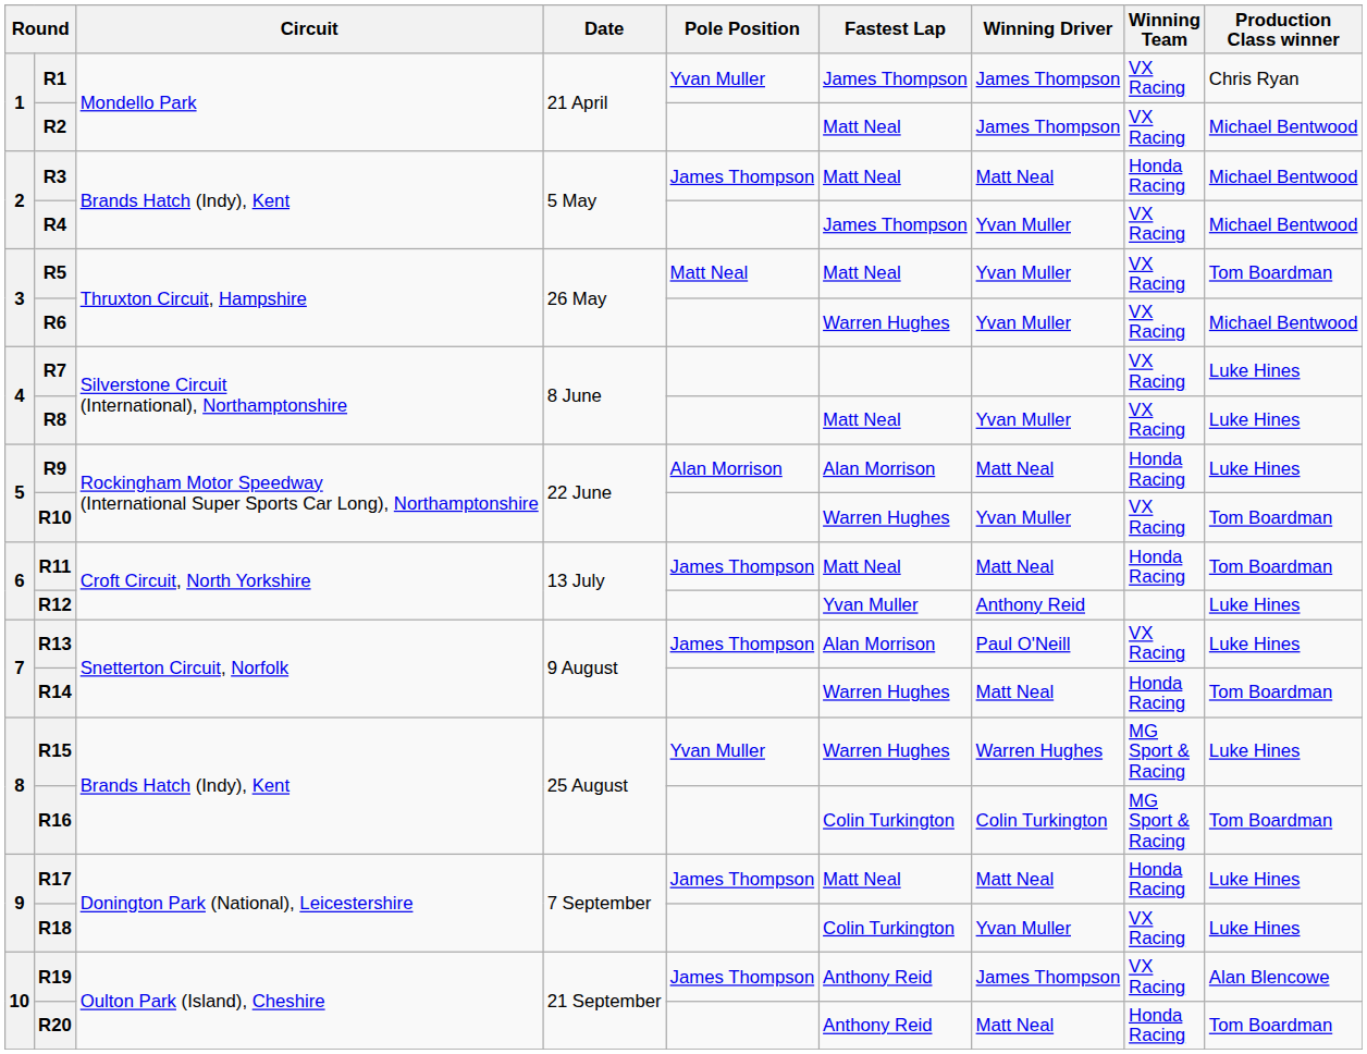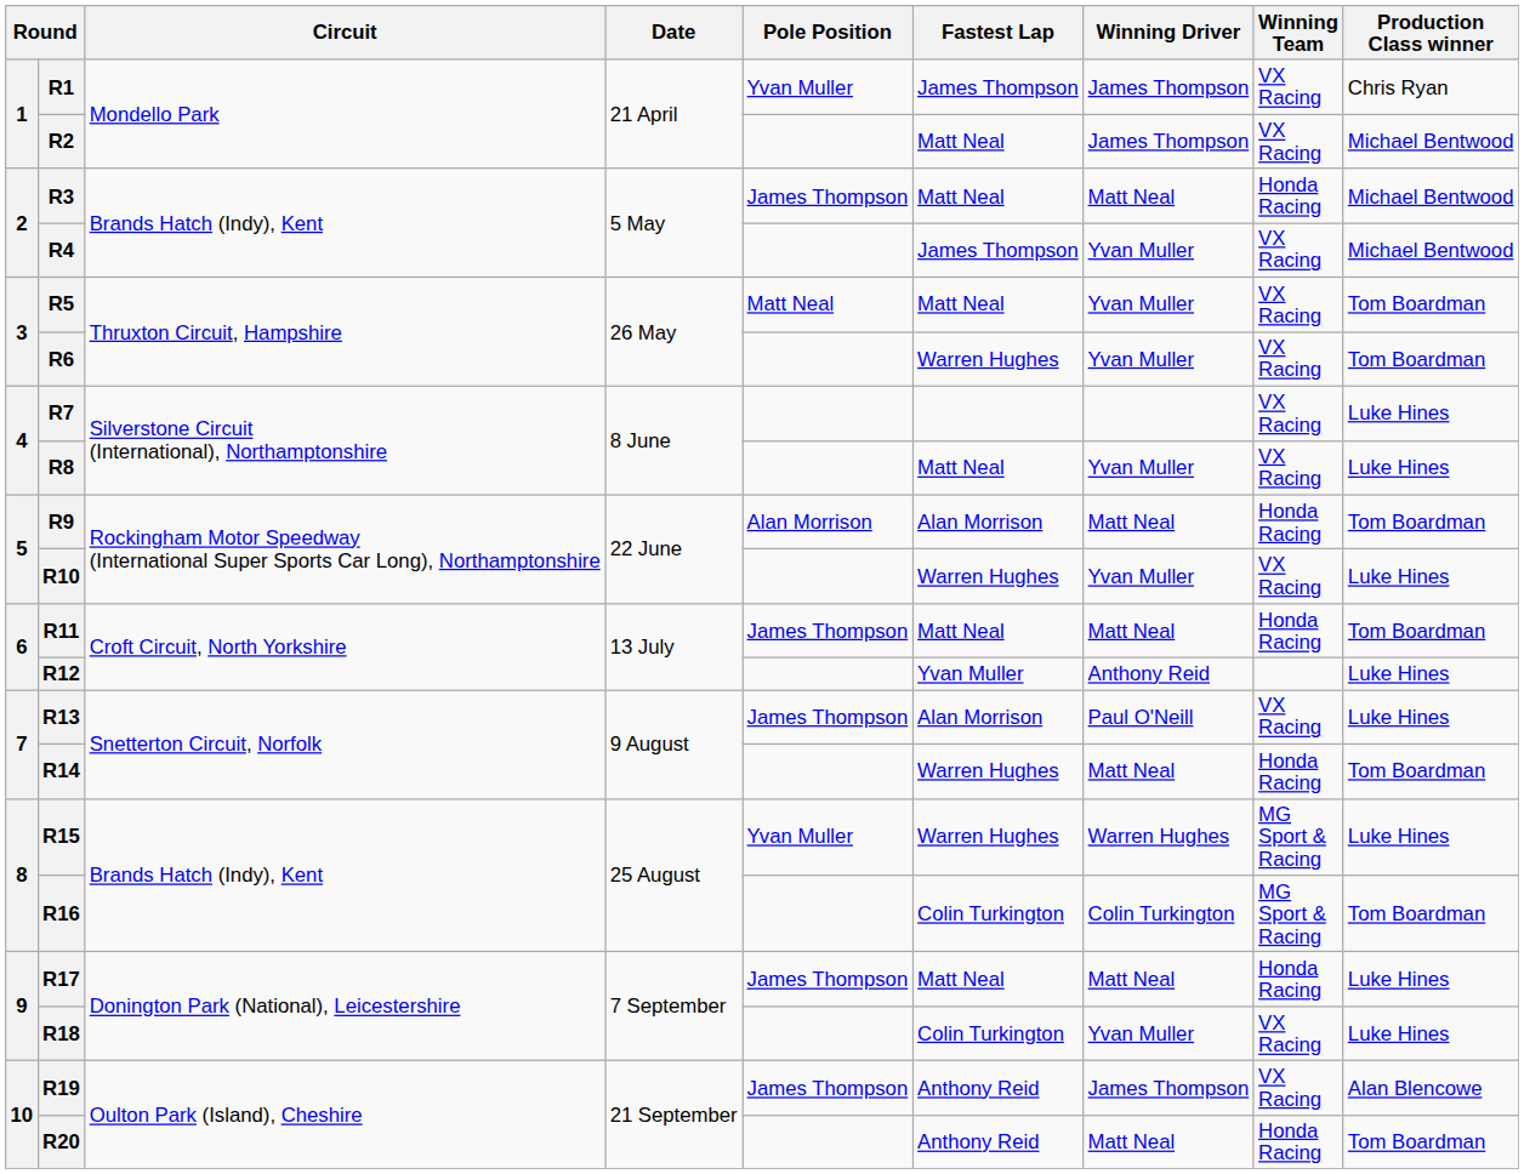R6 | Production Class winner: Michael Bentwood -> Tom Boardman
R9 | Production Class winner: Luke Hines -> Tom Boardman
R10 | Production Class winner: Tom Boardman -> Luke Hines
